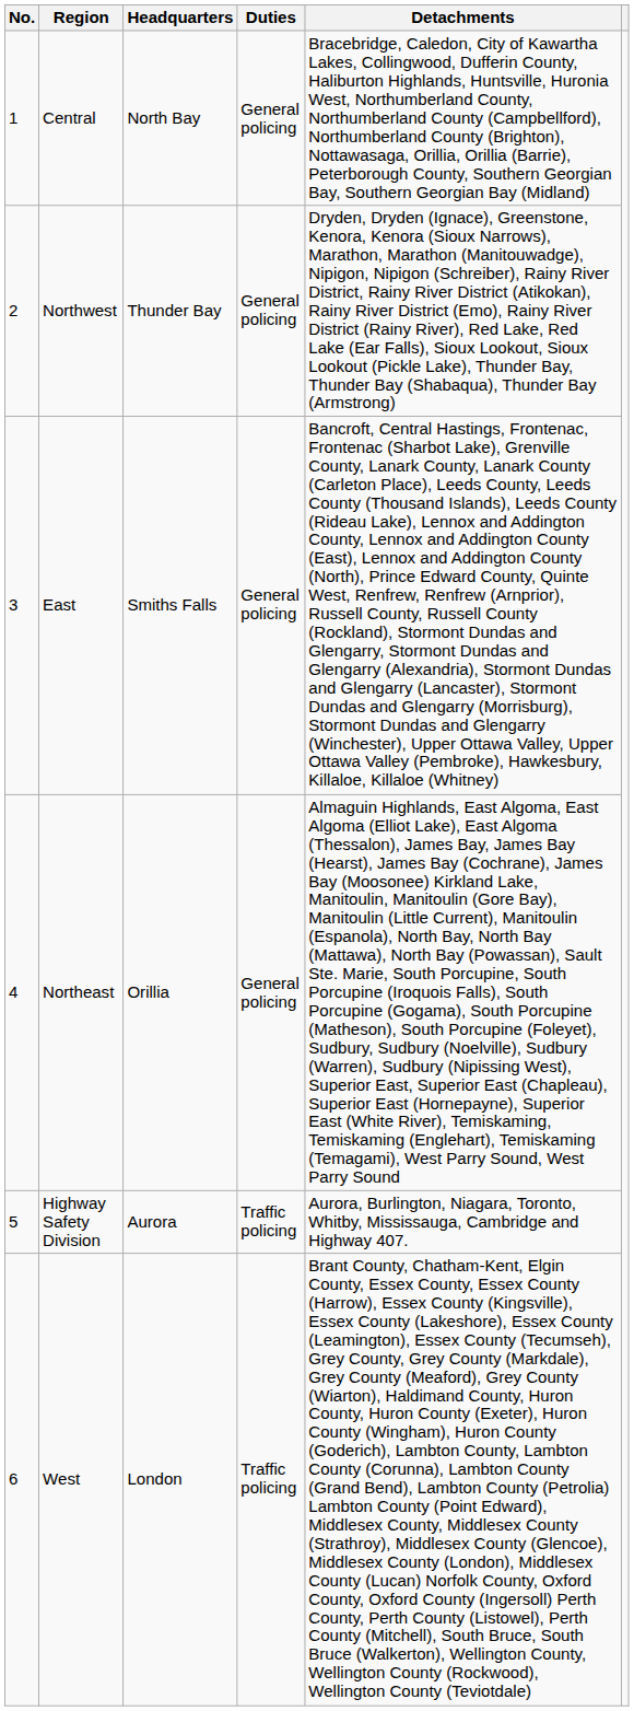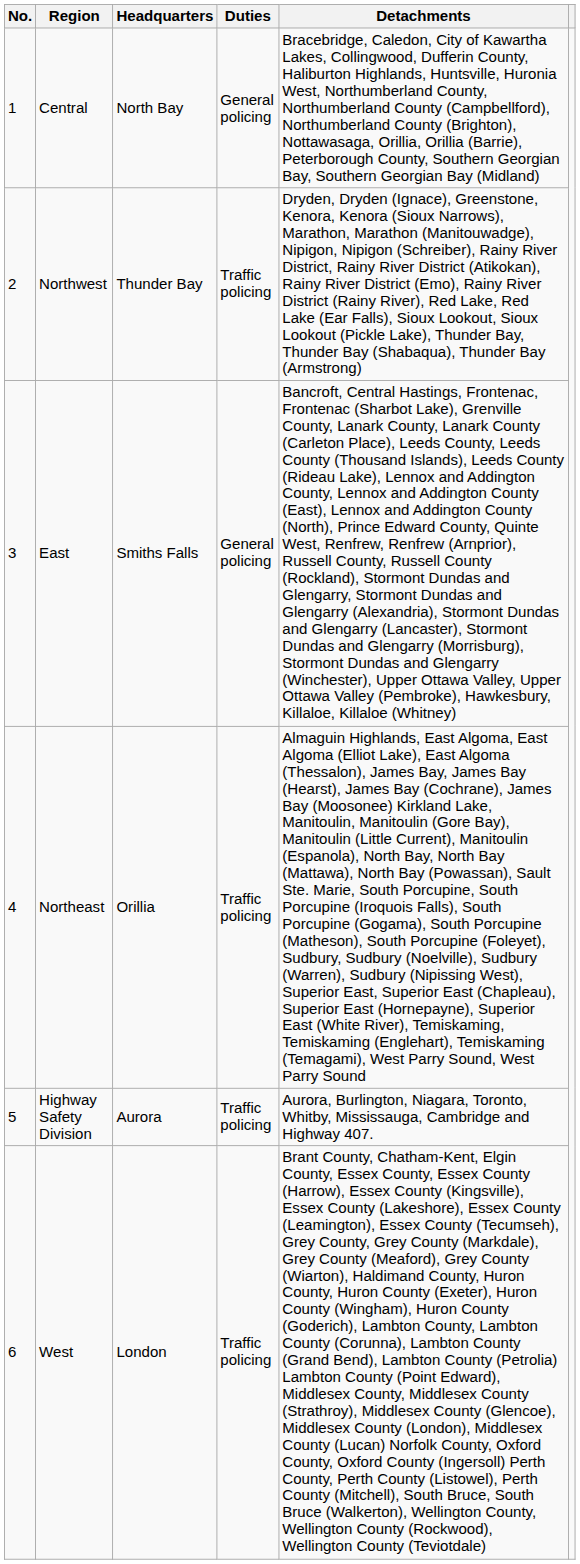Northwest | Duties: General policing -> Traffic policing
Northeast | Duties: General policing -> Traffic policing
